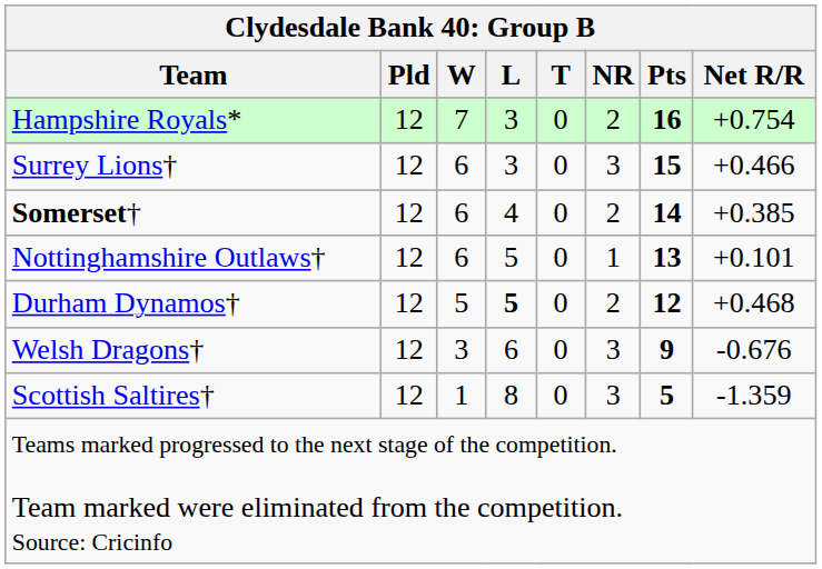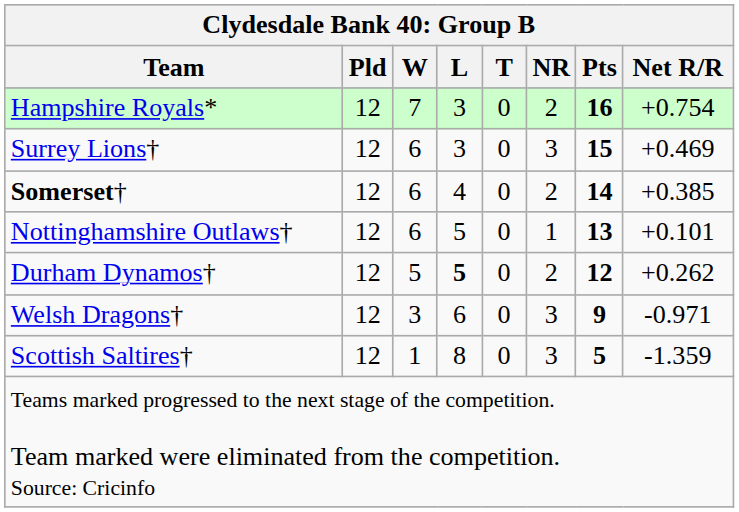Surrey Lions† | Net R/R: +0.466 -> +0.469
Durham Dynamos† | Net R/R: +0.468 -> +0.262
Welsh Dragons† | Net R/R: -0.676 -> -0.971
